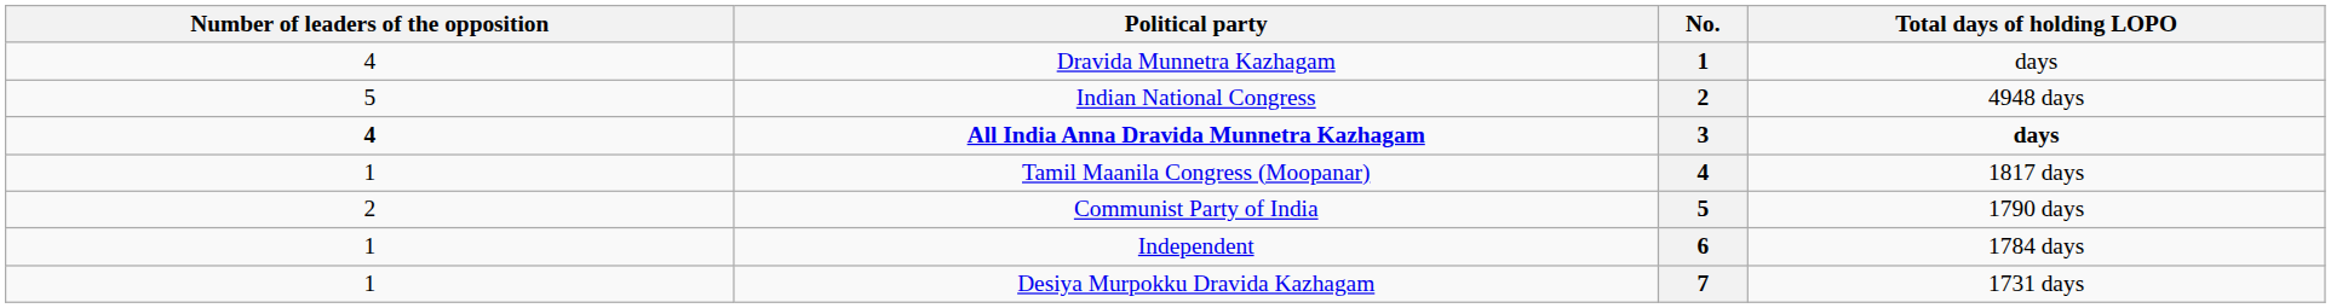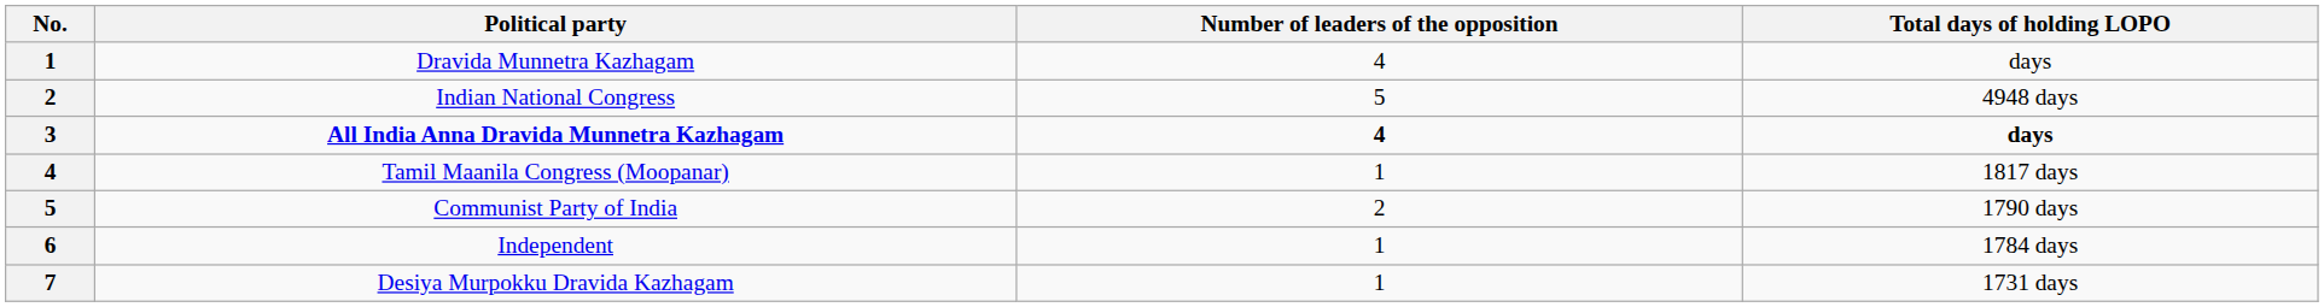columns swapped: No. <-> Number of leaders of the opposition
